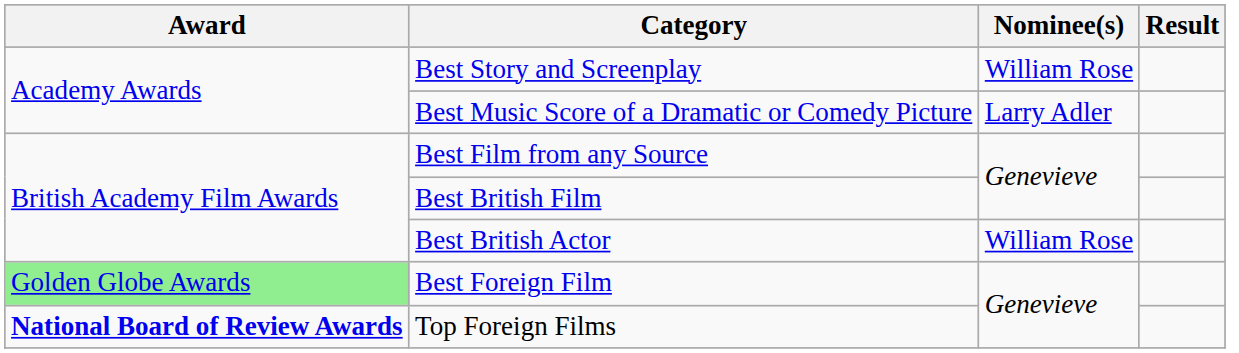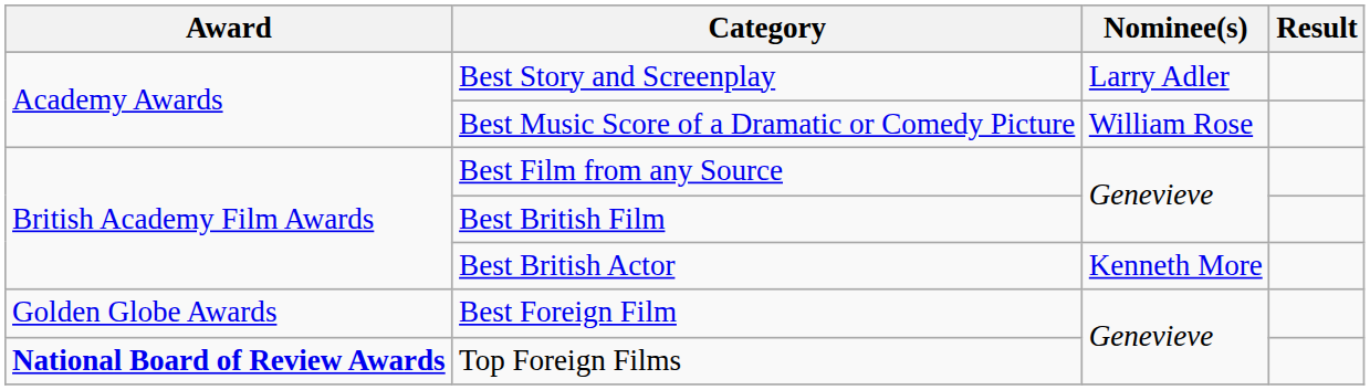Best Story and Screenplay | Nominee(s): William Rose -> Larry Adler
Best Music Score of a Dramatic or Comedy Picture | Nominee(s): Larry Adler -> William Rose
Best British Actor | Nominee(s): William Rose -> Kenneth More
Best Foreign Film | Award: lightgreen background -> no background
